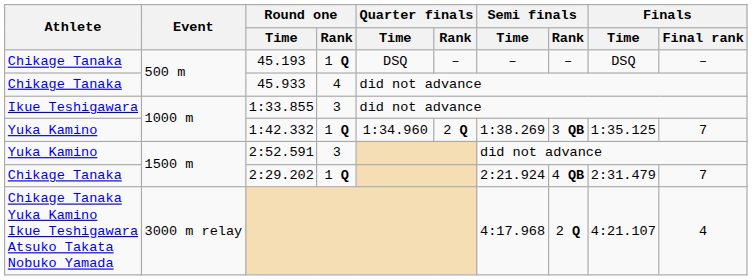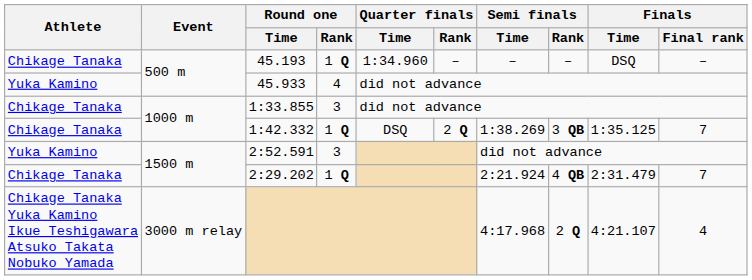45.193 | Quarter finals / Time: DSQ -> 1:34.960
45.933 | Athlete: Chikage Tanaka -> Yuka Kamino
1:33.855 | Athlete: Ikue Teshigawara -> Chikage Tanaka
1:42.332 | Athlete: Yuka Kamino -> Chikage Tanaka
1:42.332 | Quarter finals / Time: 1:34.960 -> DSQ
